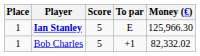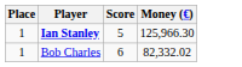- column: To par | E | +1
Bob Charles | Score: 5 -> 6
